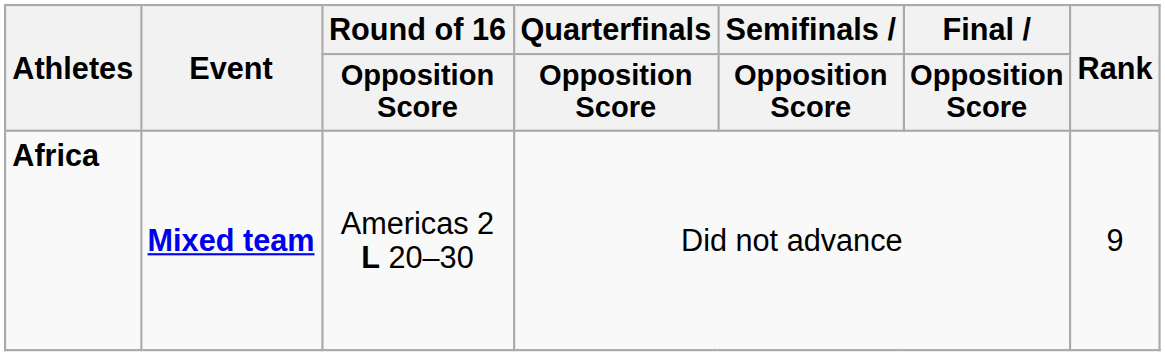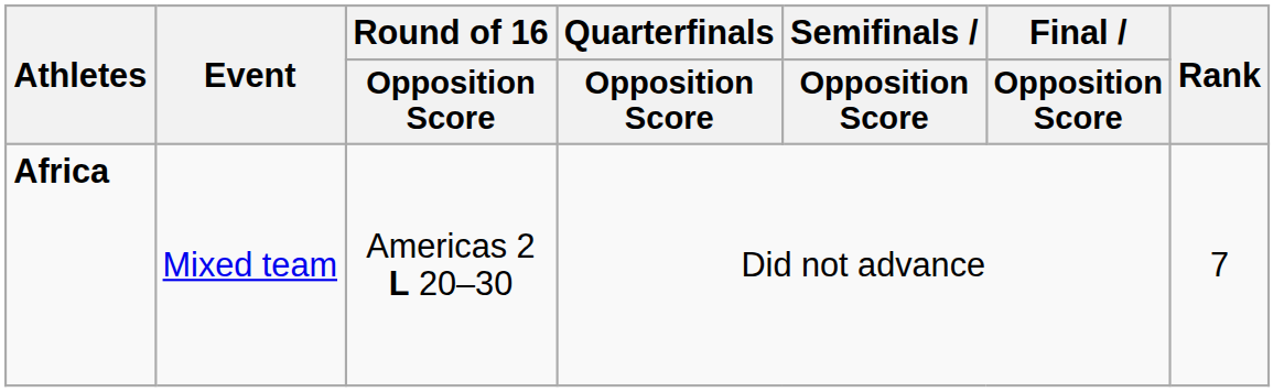Africa | Event: bold -> normal
Africa | Rank: 9 -> 7
